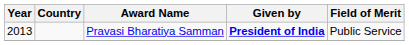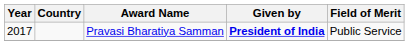Pravasi Bharatiya Samman | Year: 2013 -> 2017
